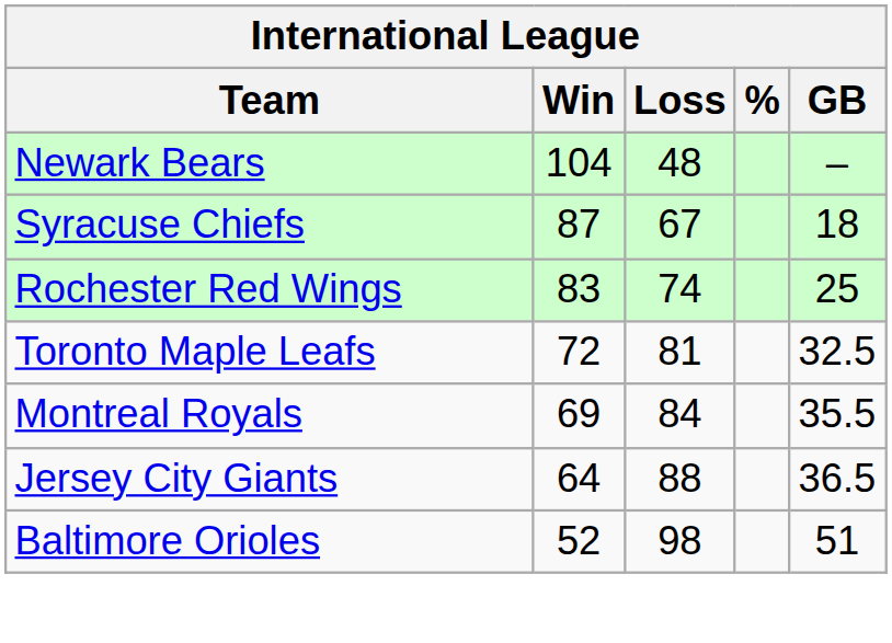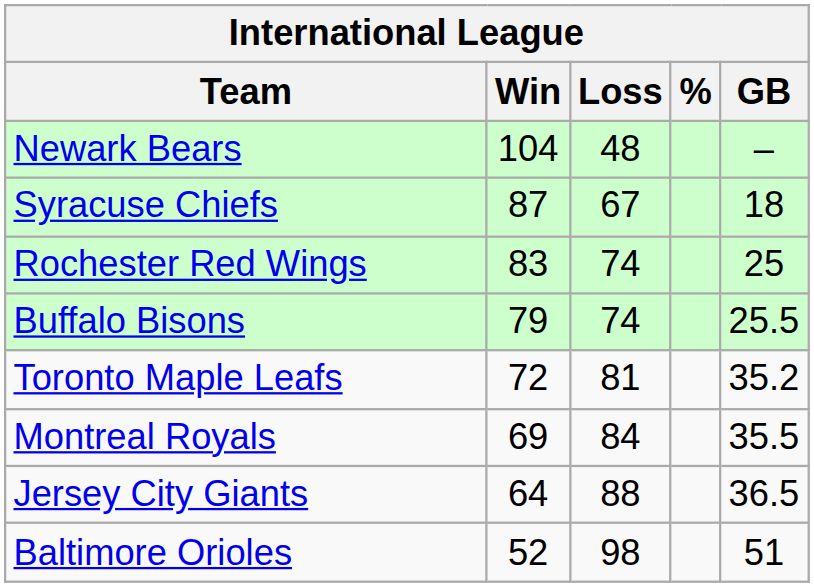+ row: Buffalo Bisons | 79 | 74 | 25.5
Toronto Maple Leafs | GB: 32.5 -> 35.2
